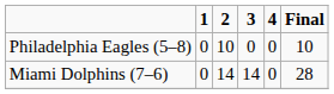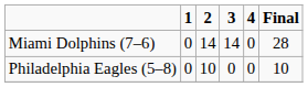rows swapped: Miami Dolphins (7–6) <-> Philadelphia Eagles (5–8)
